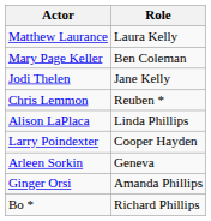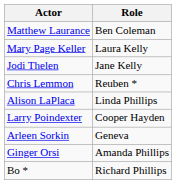Matthew Laurance | Role: Laura Kelly -> Ben Coleman
Mary Page Keller | Role: Ben Coleman -> Laura Kelly
